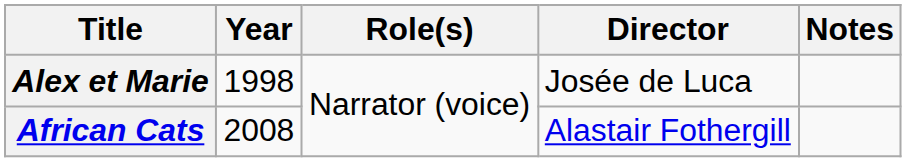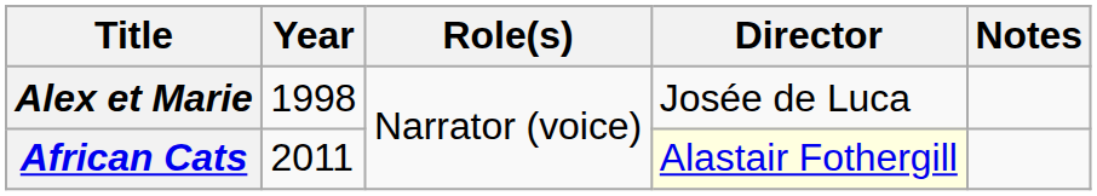African Cats | Year: 2008 -> 2011
African Cats | Director: no background -> lightyellow background
